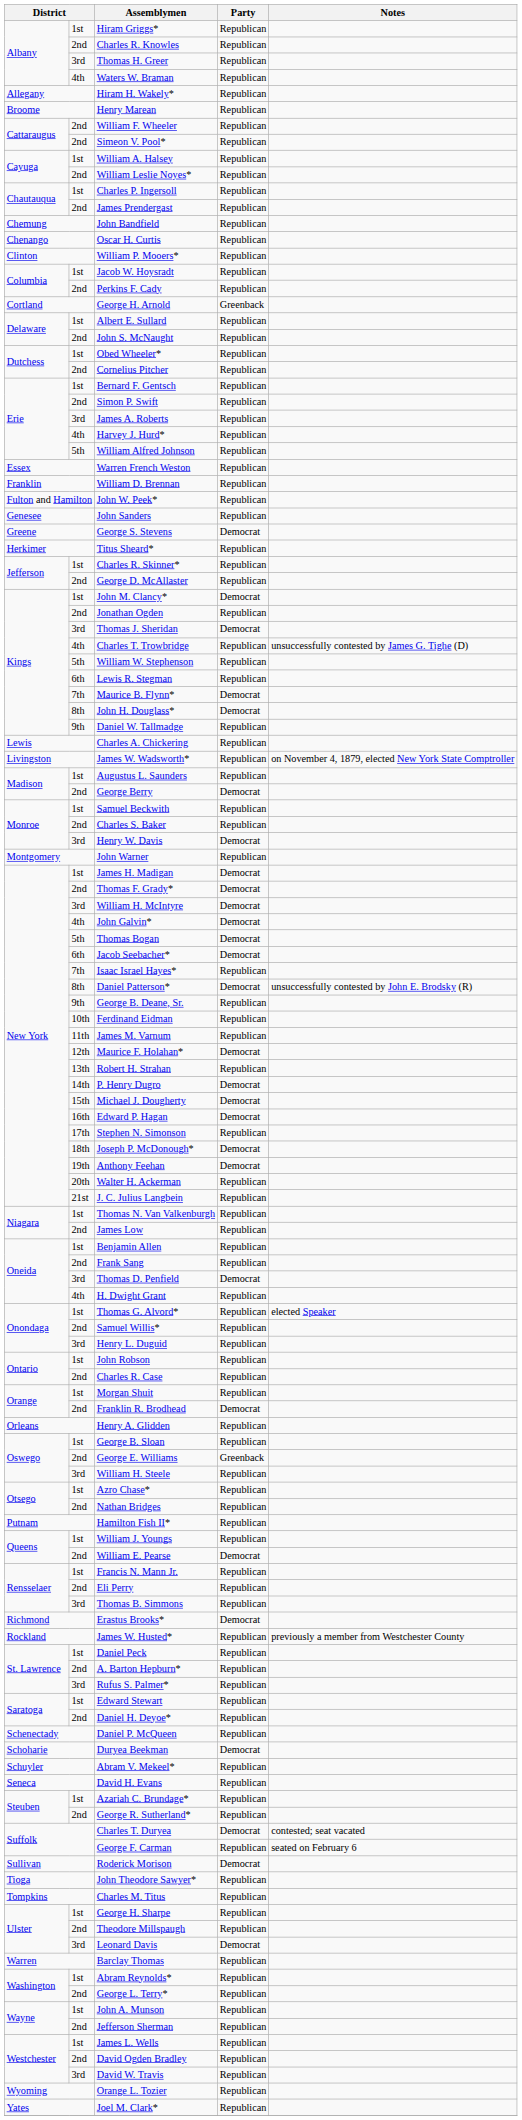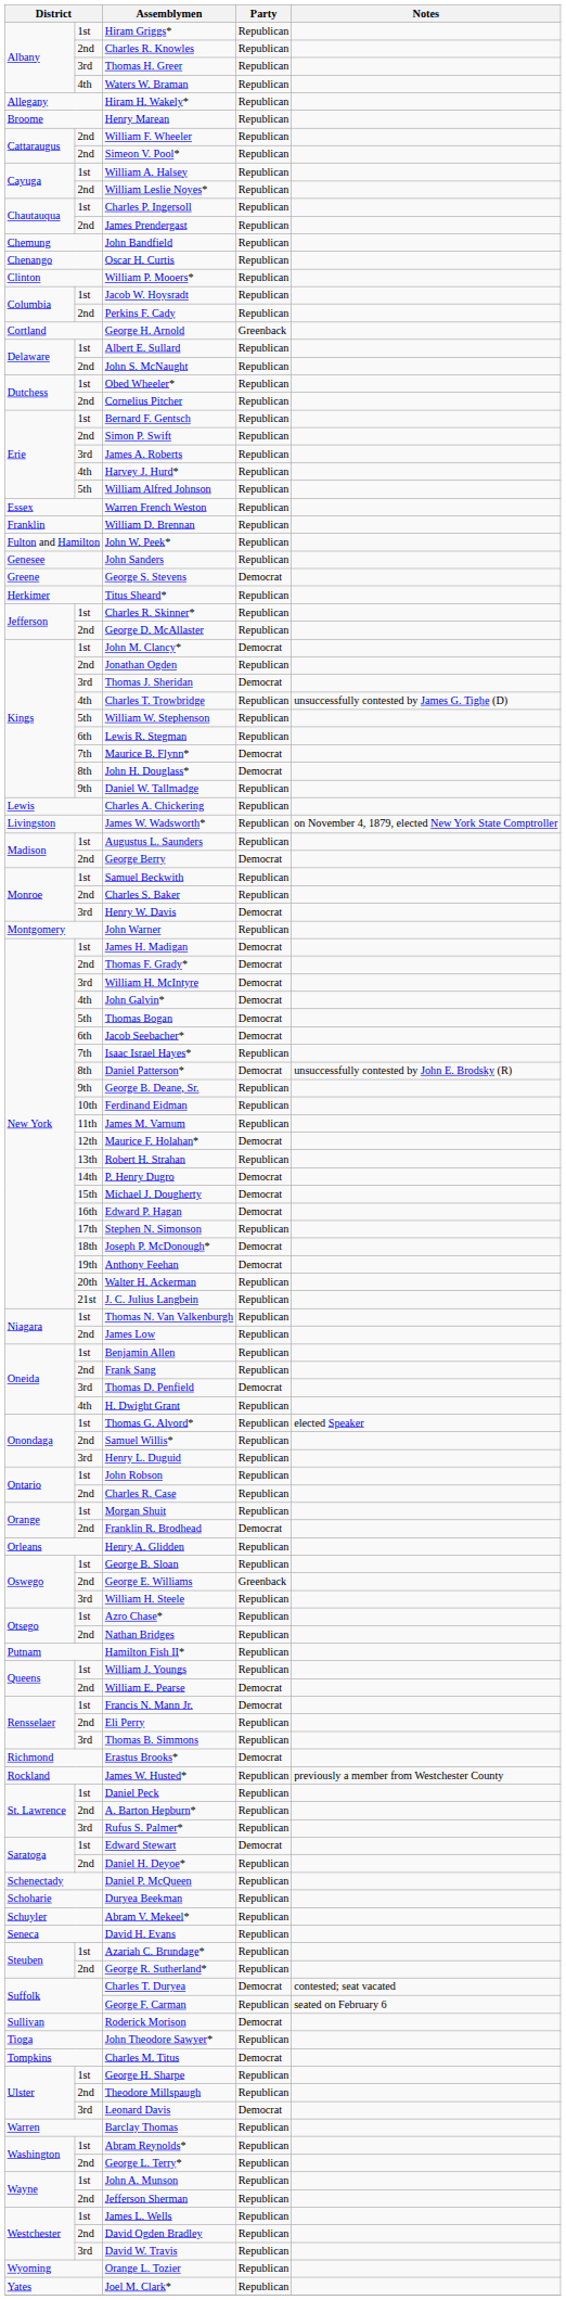Francis N. Mann Jr. | Party: Republican -> Democrat
Edward Stewart | Party: Republican -> Democrat
Duryea Beekman | Party: Democrat -> Republican
Charles M. Titus | Party: Republican -> Democrat
